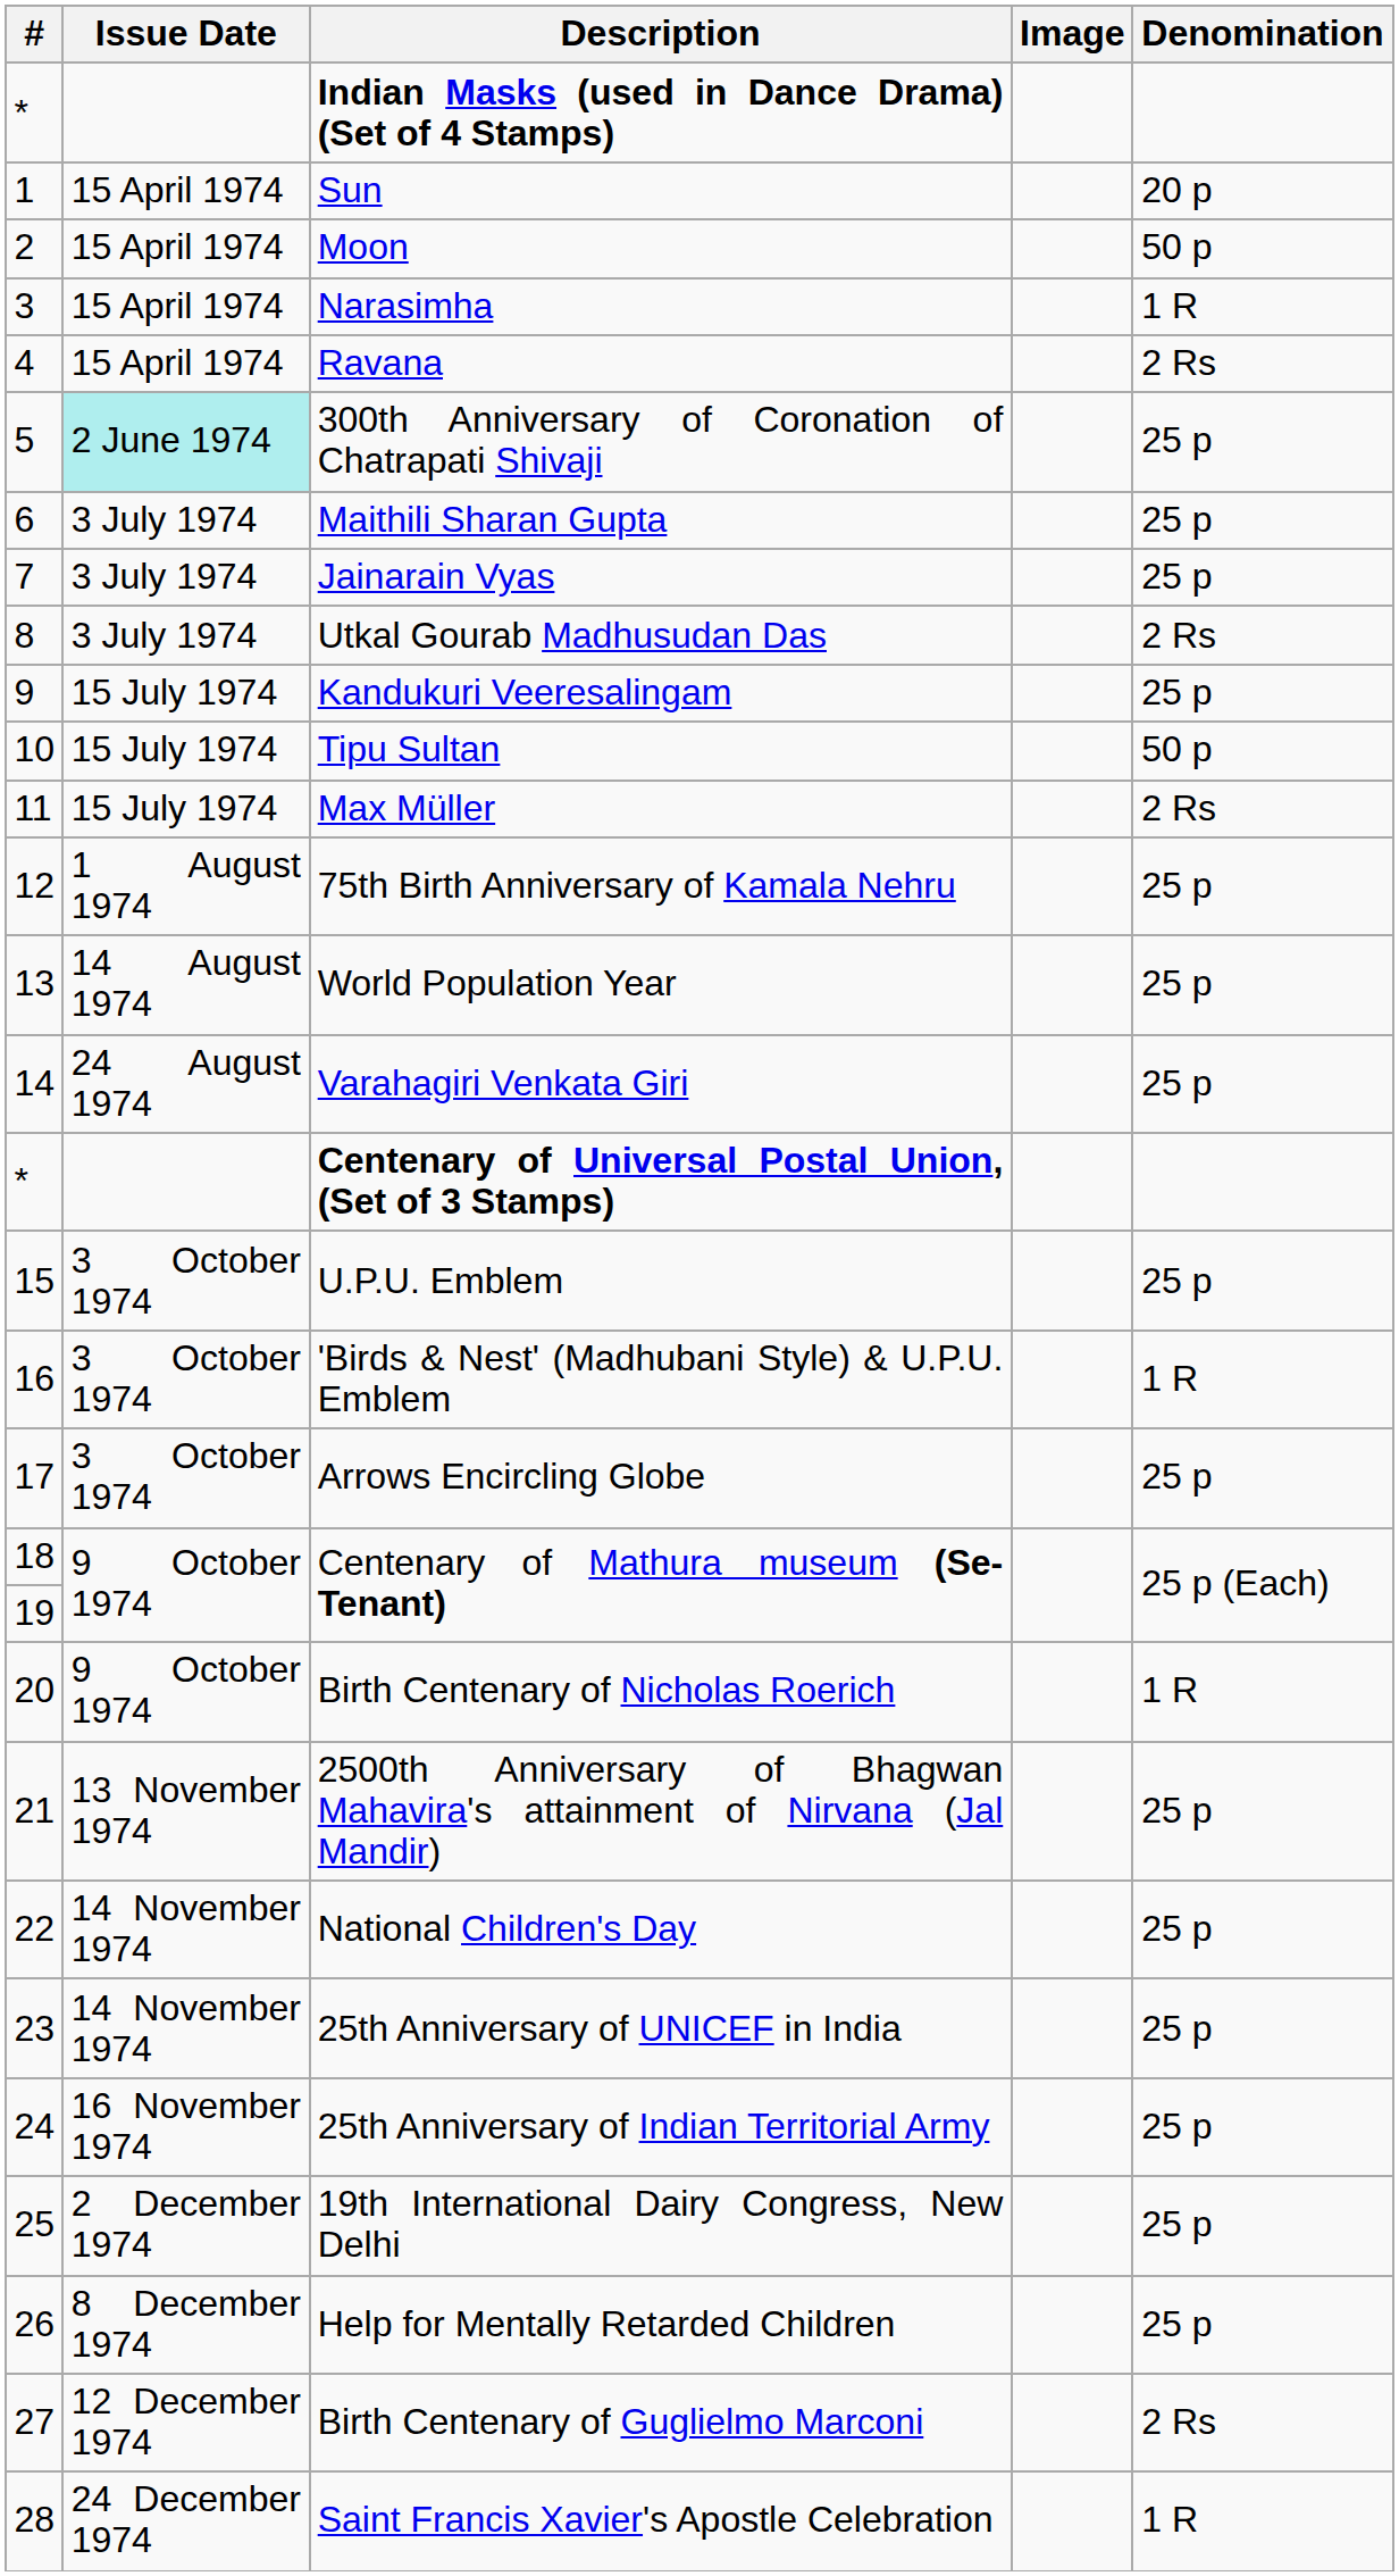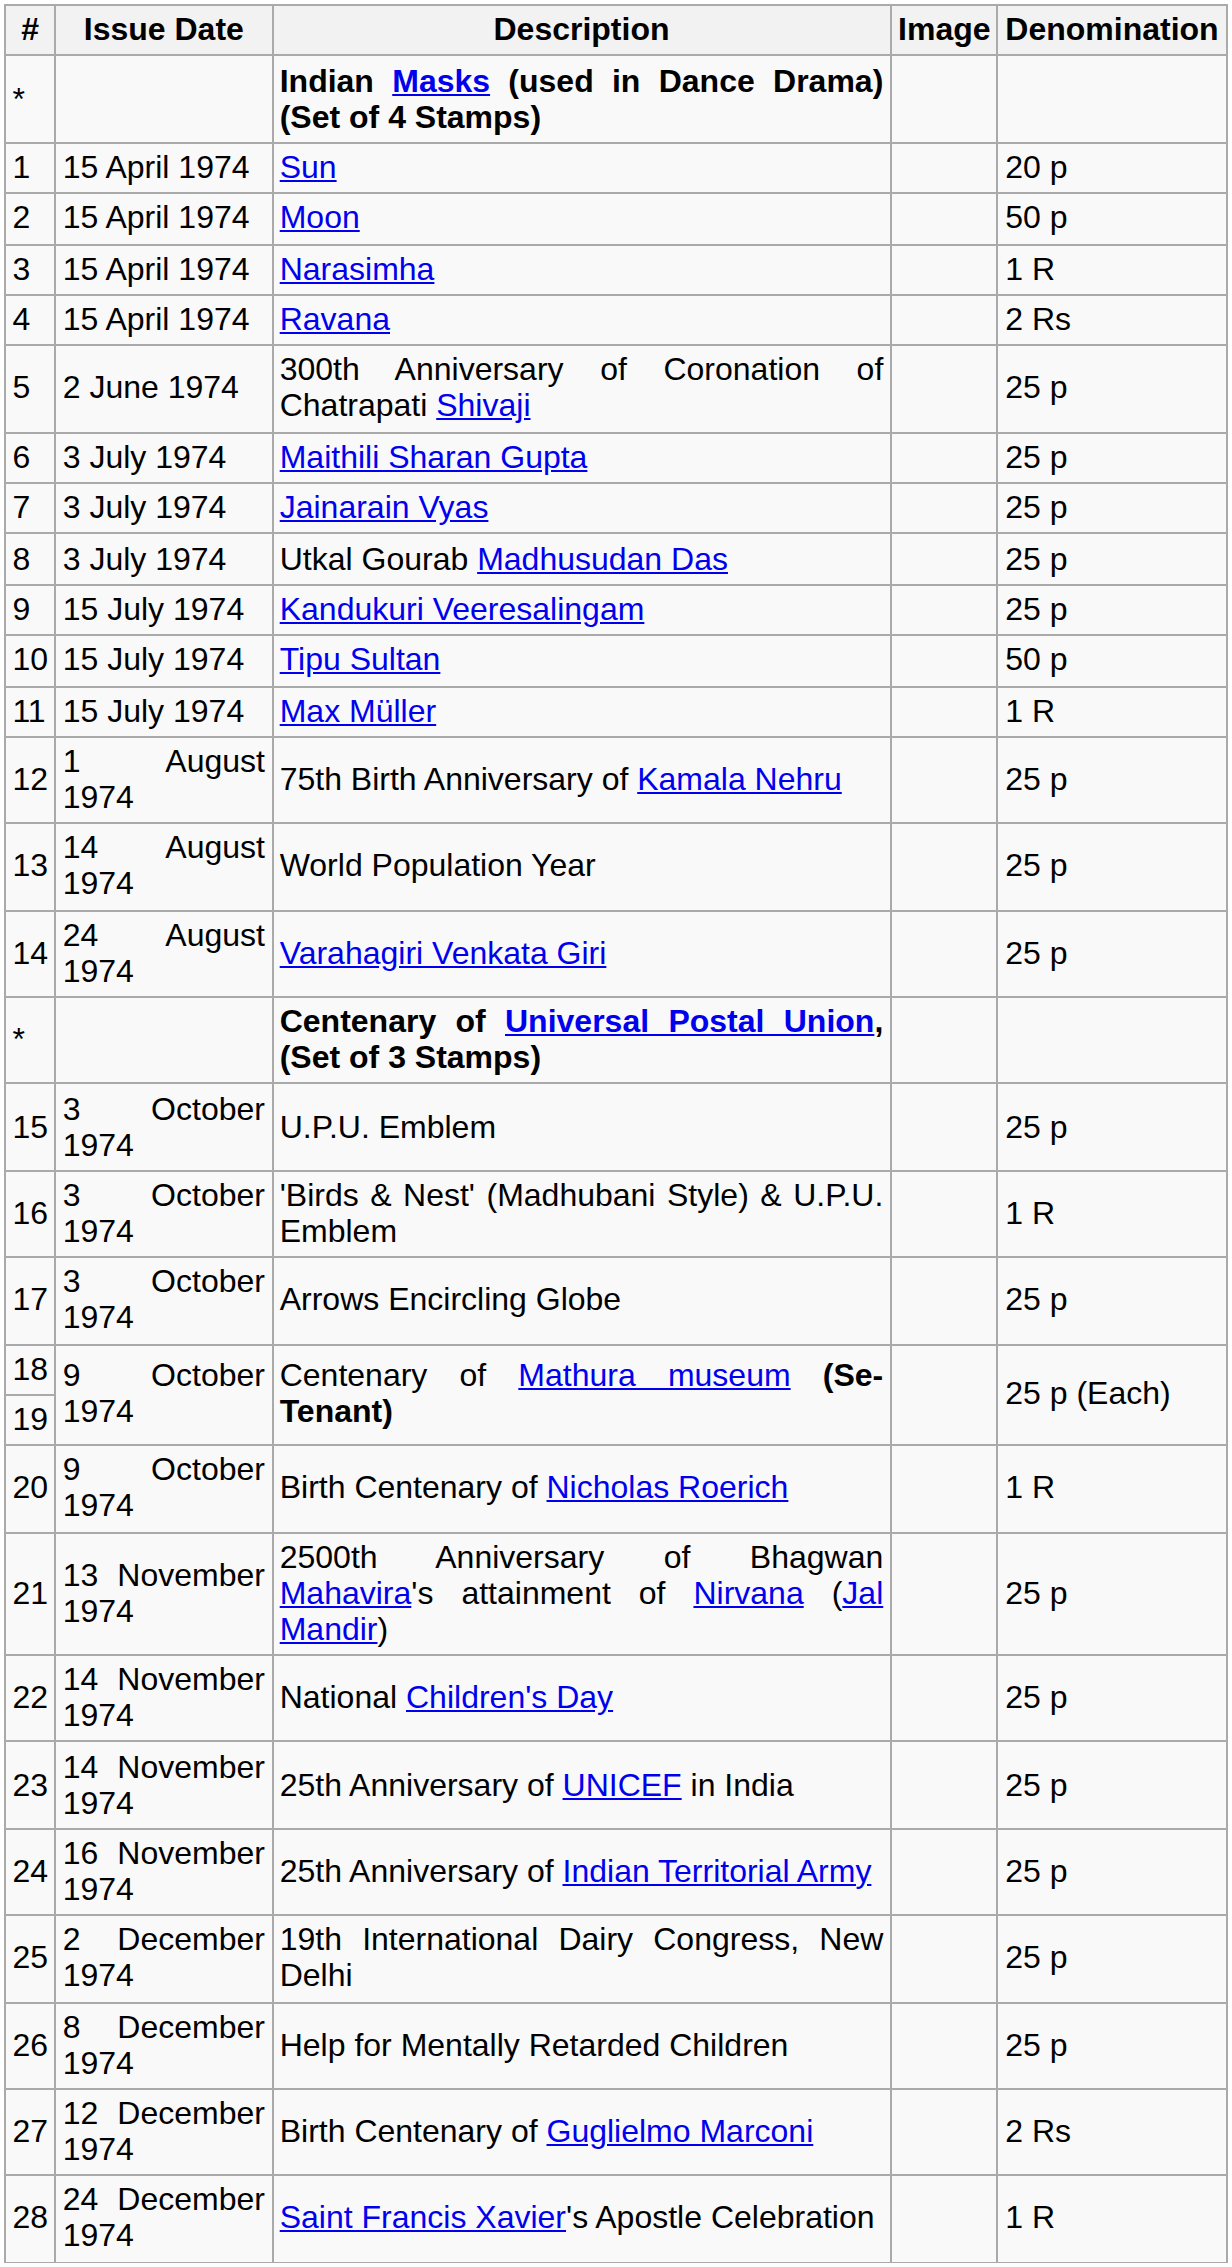300th Anniversary of Coronation of Chatrapati Shivaji | Issue Date: paleturquoise background -> no background
Utkal Gourab Madhusudan Das | Denomination: 2 Rs -> 25 p
Max Müller | Denomination: 2 Rs -> 1 R
